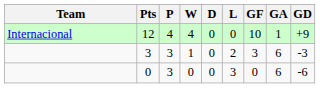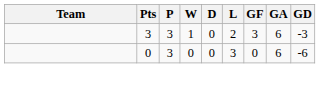- row: Internacional | 12 | 4 | 4 | 0 | 0 | 10 | 1 | +9
